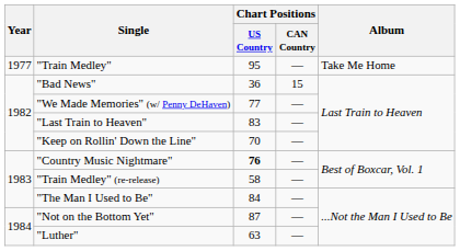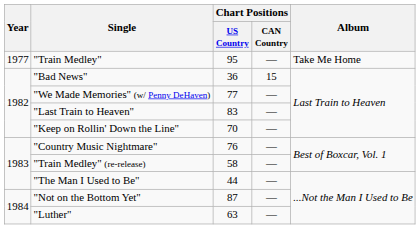"Country Music Nightmare" | Chart Positions / US Country: bold -> normal
"The Man I Used to Be" | Chart Positions / US Country: 84 -> 44
